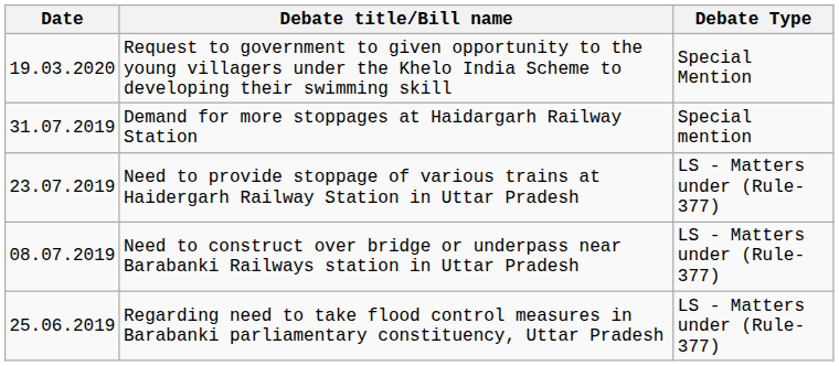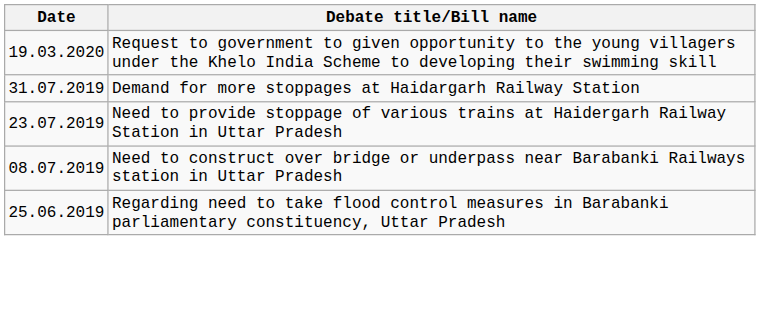- column: Debate Type | Special Mention | Special mention | LS - Matters under (Rule-377) | LS - Matters under (Rule-377) | LS - Matters under (Rule-377)
